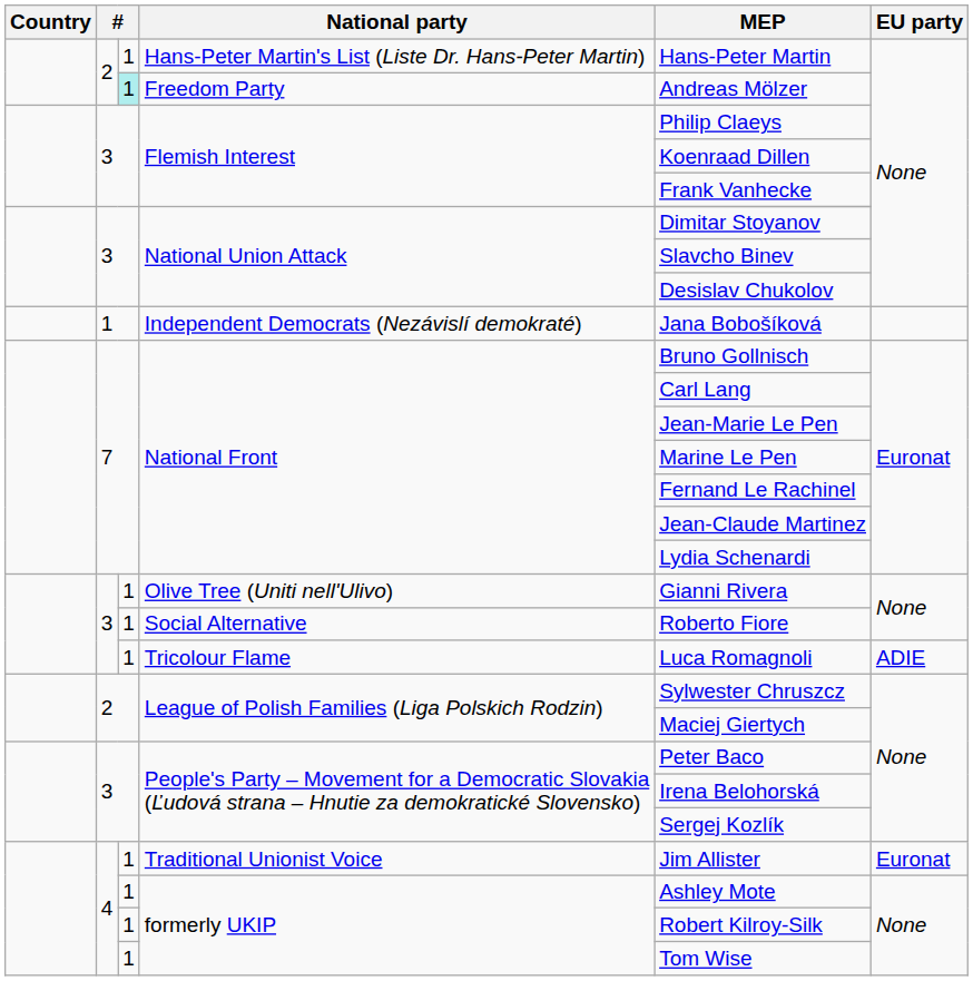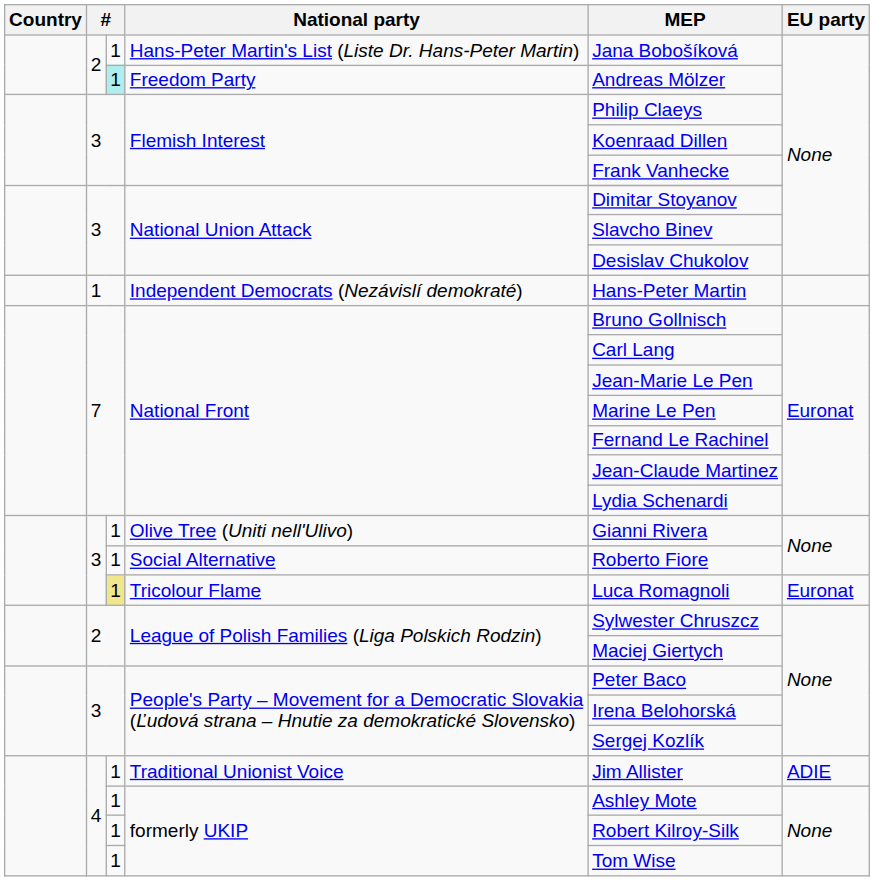Hans-Peter Martin's List (Liste Dr. Hans-Peter Martin) | MEP: Hans-Peter Martin -> Jana Bobošíková
Independent Democrats (Nezávislí demokraté) | MEP: Jana Bobošíková -> Hans-Peter Martin
Tricolour Flame | column 3: no background -> khaki background
Tricolour Flame | EU party: ADIE -> Euronat
Traditional Unionist Voice | EU party: Euronat -> ADIE
